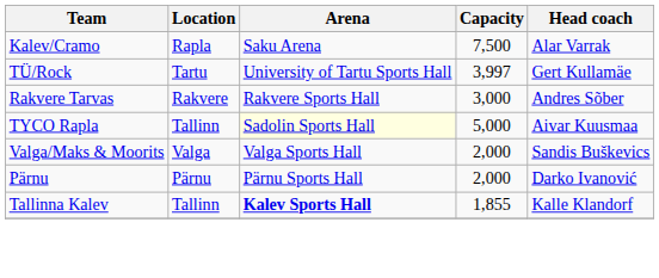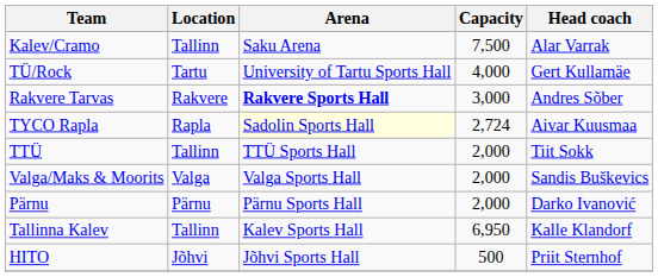Kalev/Cramo | Location: Rapla -> Tallinn
TÜ/Rock | Capacity: 3,997 -> 4,000
Rakvere Tarvas | Arena: normal -> bold
TYCO Rapla | Location: Tallinn -> Rapla
TYCO Rapla | Capacity: 5,000 -> 2,724
+ row: TTÜ | Tallinn | TTÜ Sports Hall | 2,000 | Tiit Sokk
Tallinna Kalev | Arena: bold -> normal
Tallinna Kalev | Capacity: 1,855 -> 6,950
+ row: HITO | Jõhvi | Jõhvi Sports Hall | 500 | Priit Sternhof
